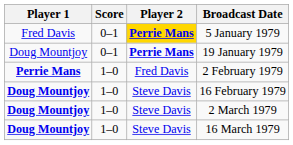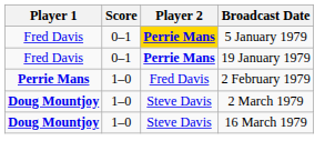19 January 1979 | Player 1: Doug Mountjoy -> Fred Davis
- row: Doug Mountjoy | 1–0 | Steve Davis | 16 February 1979
